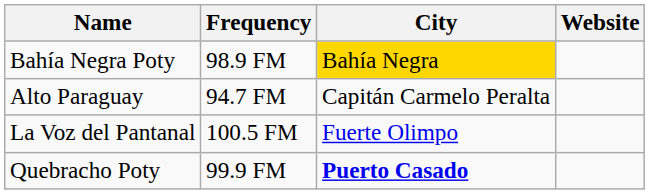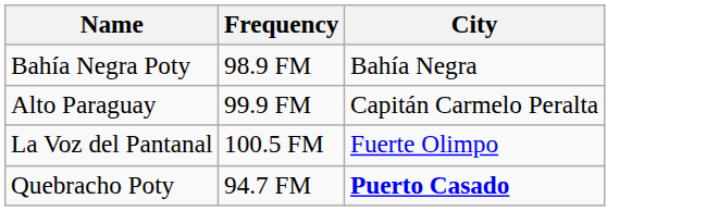- column: Website
Bahía Negra Poty | City: gold background -> no background
Alto Paraguay | Frequency: 94.7 FM -> 99.9 FM
Quebracho Poty | Frequency: 99.9 FM -> 94.7 FM
